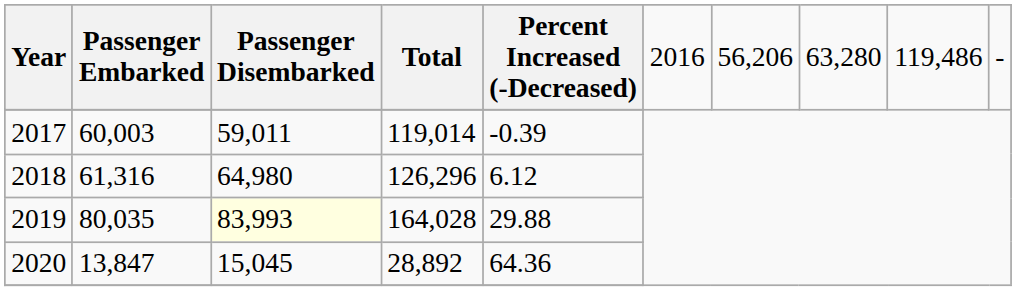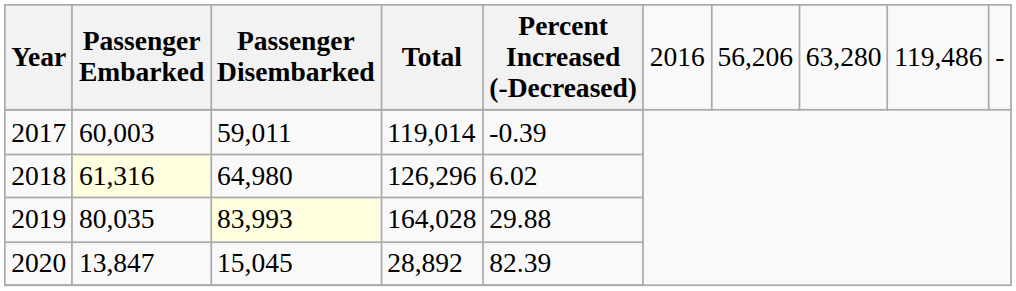2018 | column 2: no background -> lightyellow background
2018 | column 5: 6.12 -> 6.02
2020 | column 5: 64.36 -> 82.39
